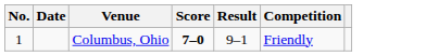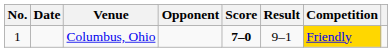+ column: Opponent
Columbus, Ohio | Competition: no background -> gold background
